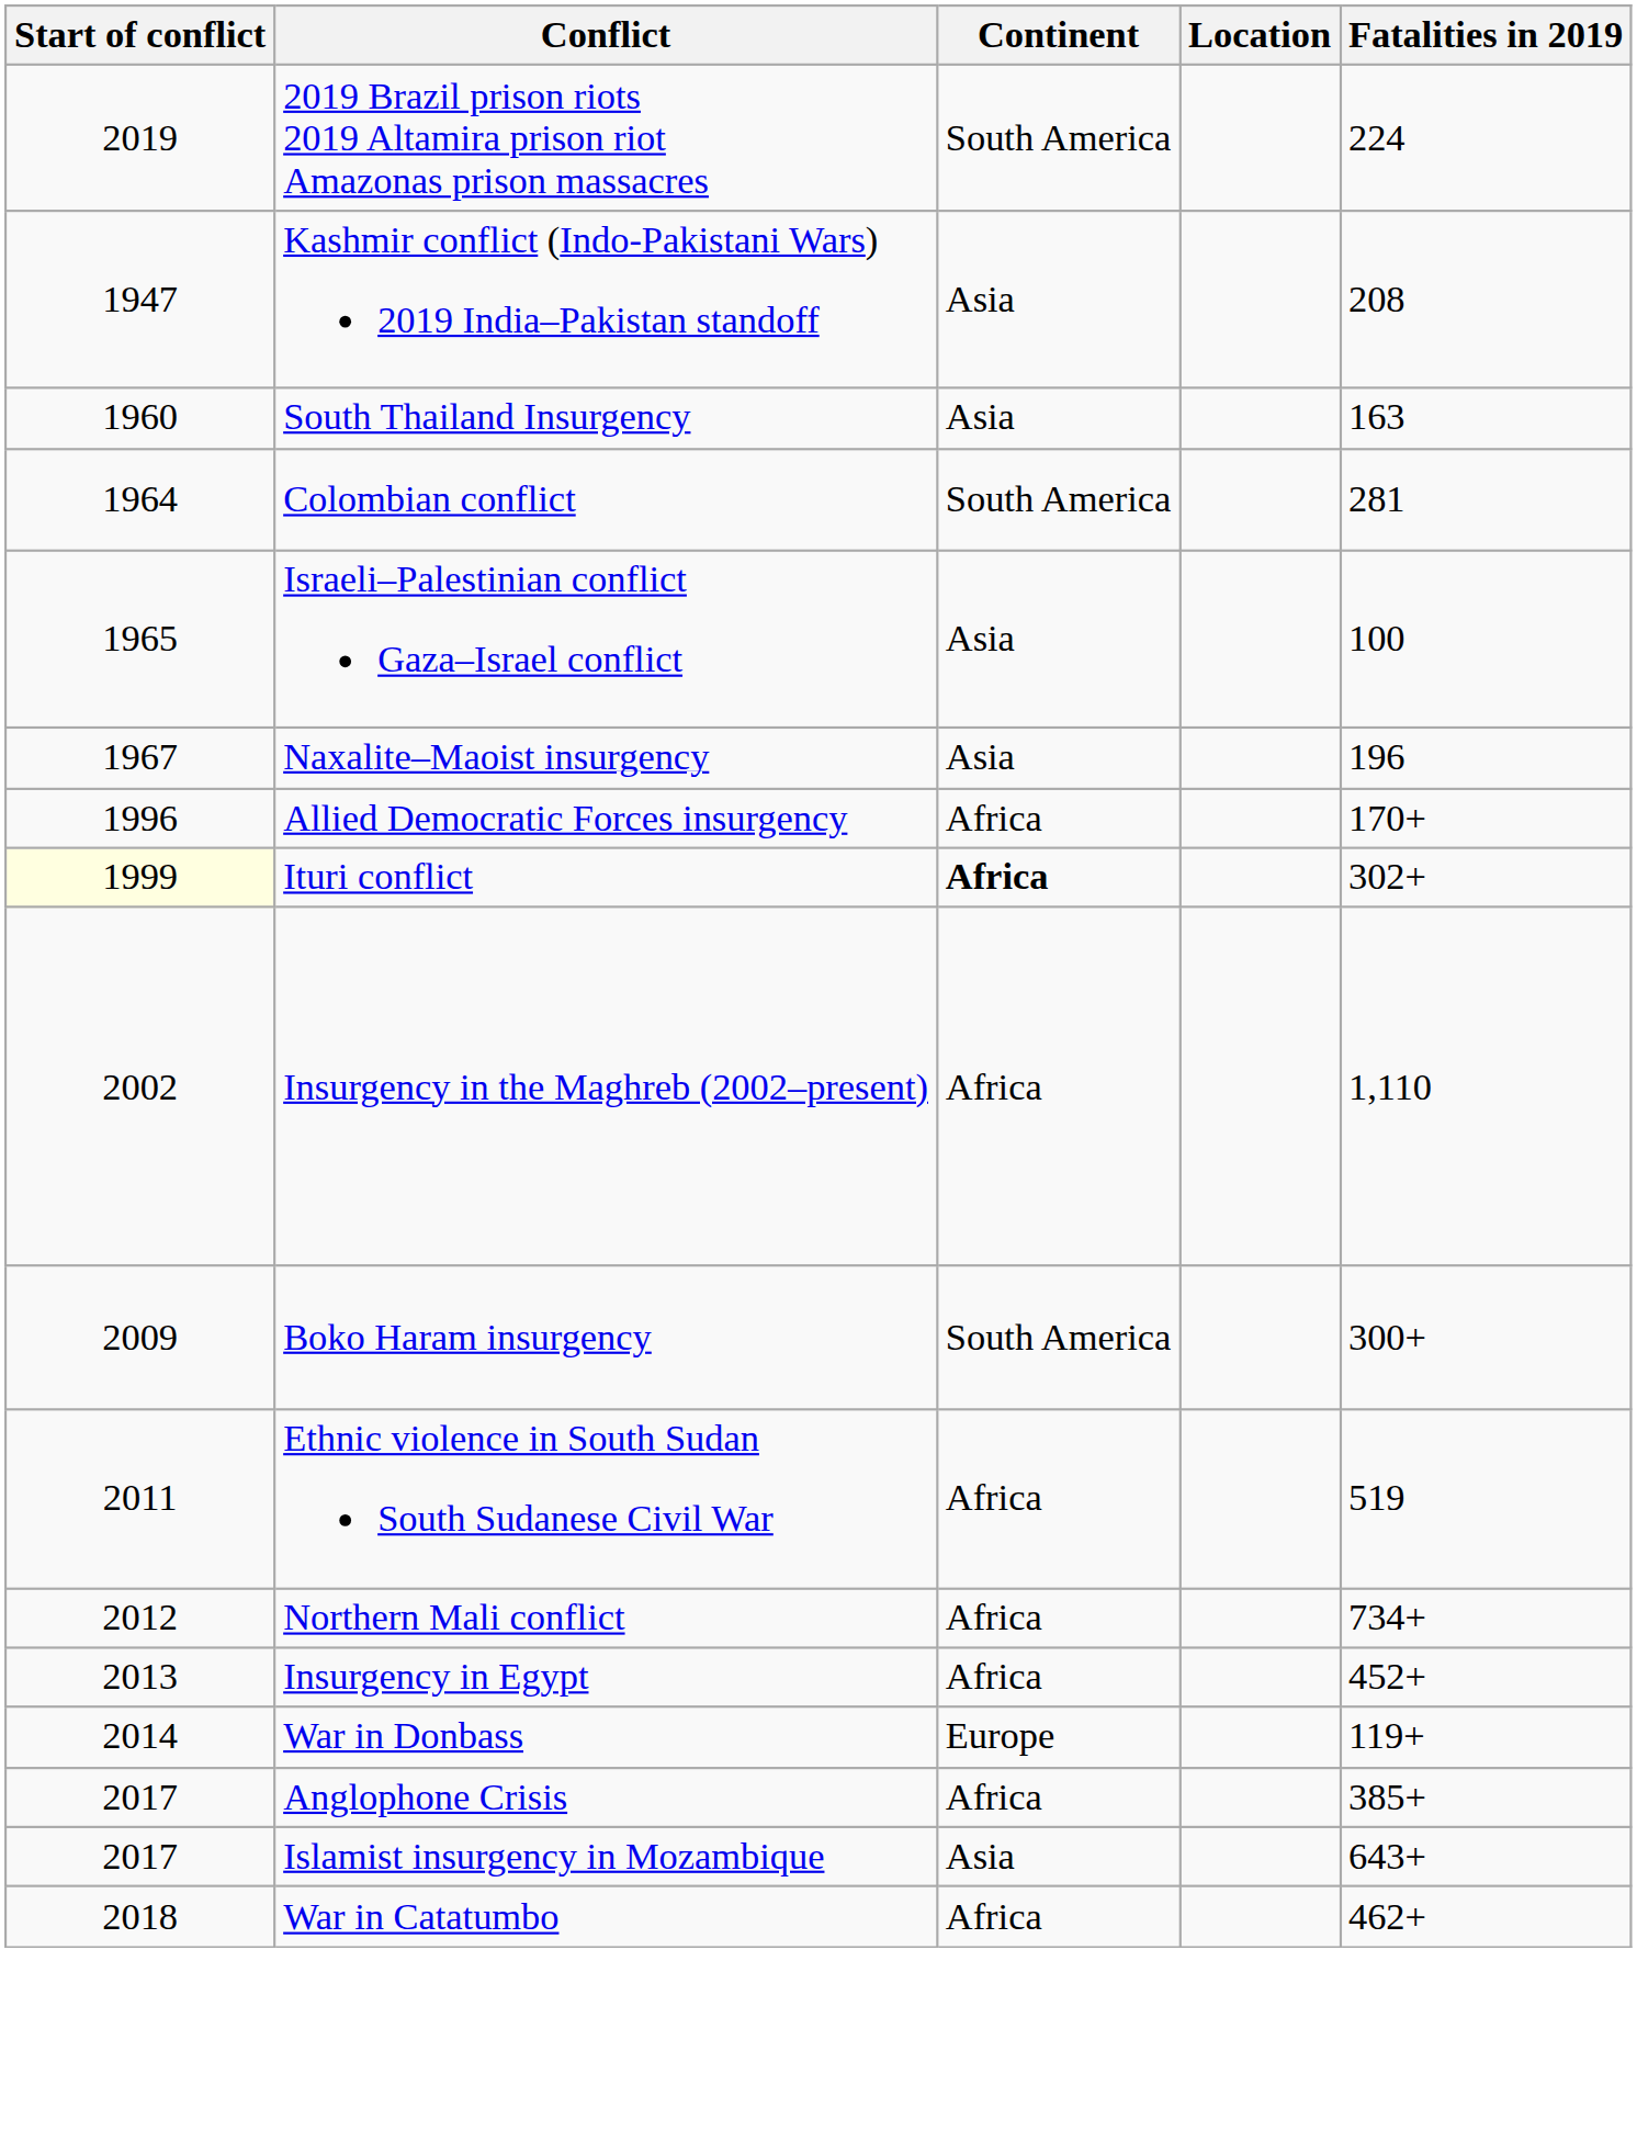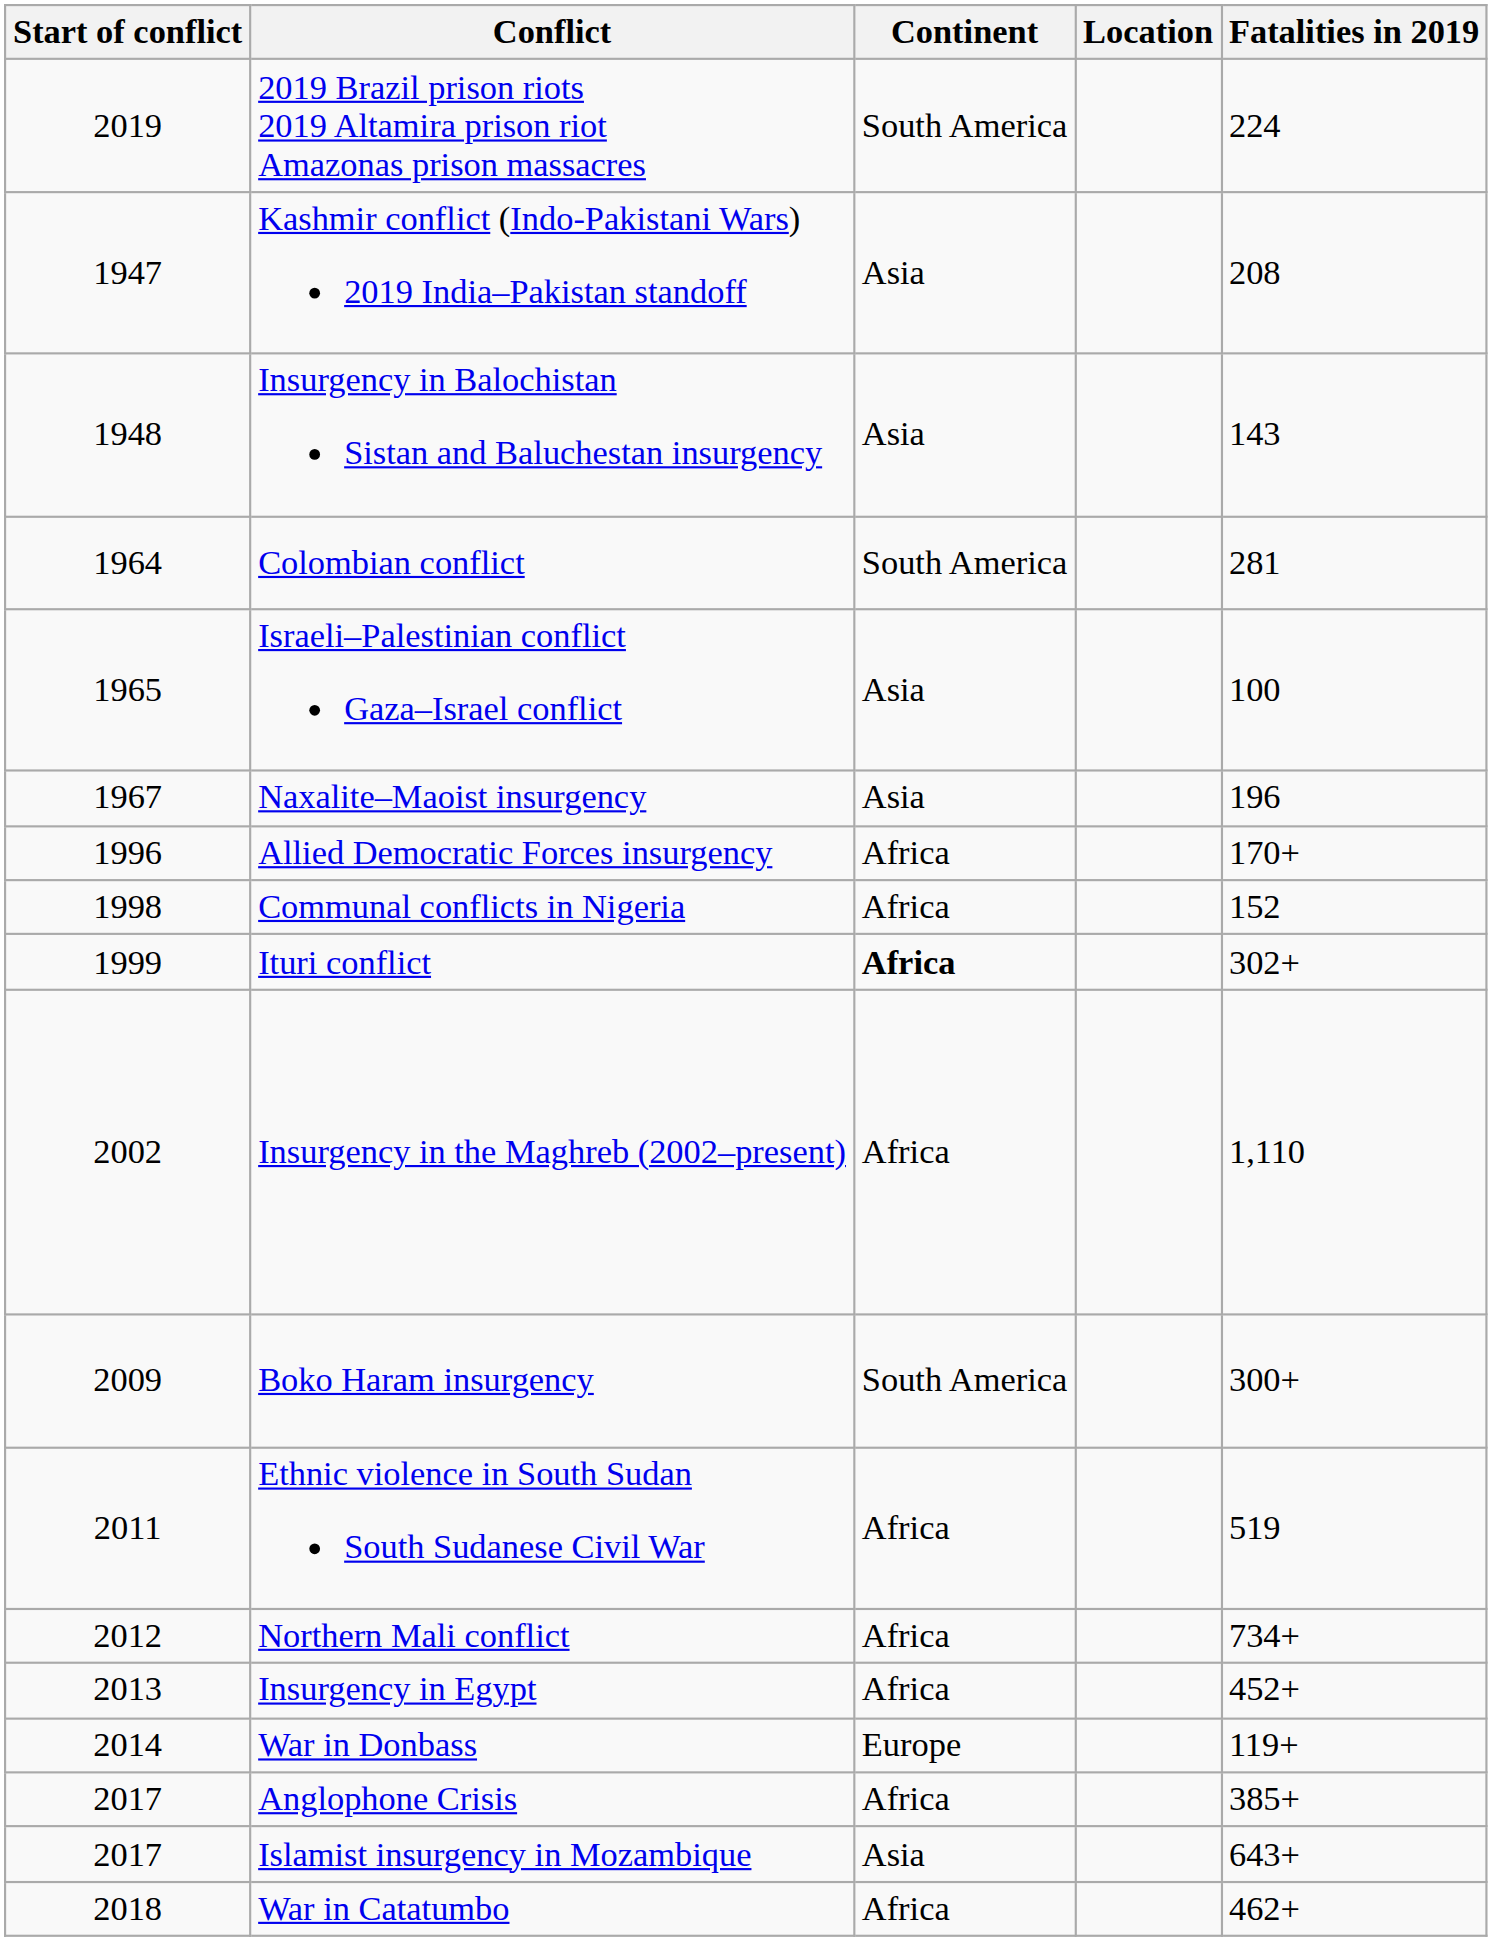+ row: 1948 | Insurgency in Balochistan Sistan and Baluchestan insurgency | Asia | 143
- row: 1960 | South Thailand Insurgency | Asia | 163
+ row: 1998 | Communal conflicts in Nigeria | Africa | 152
Ituri conflict | Start of conflict: lightyellow background -> no background
